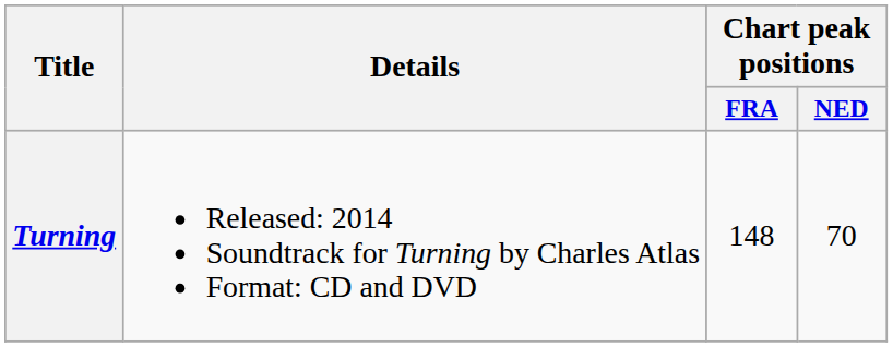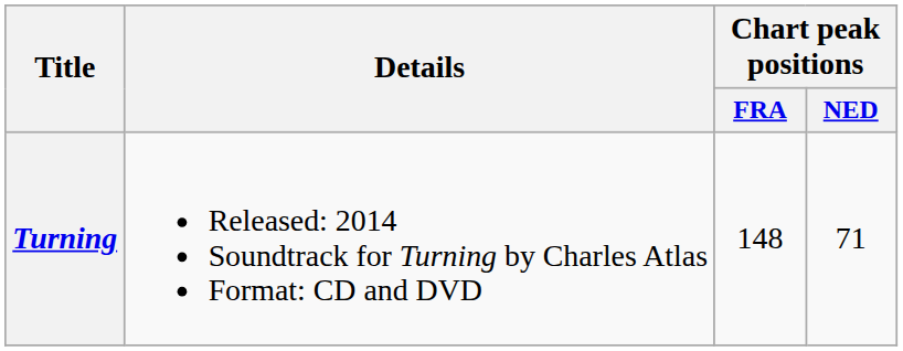Turning | Chart peak positions / NED: 70 -> 71
